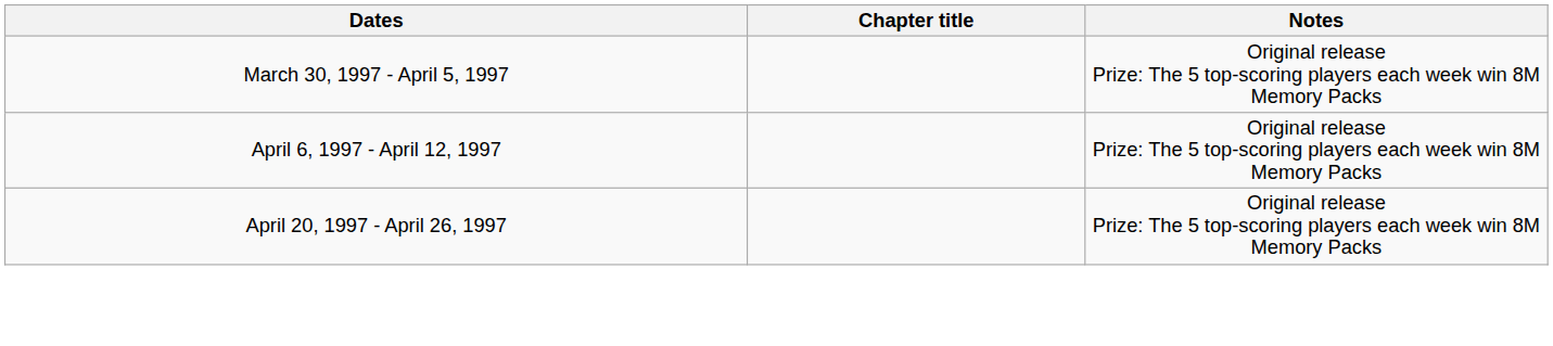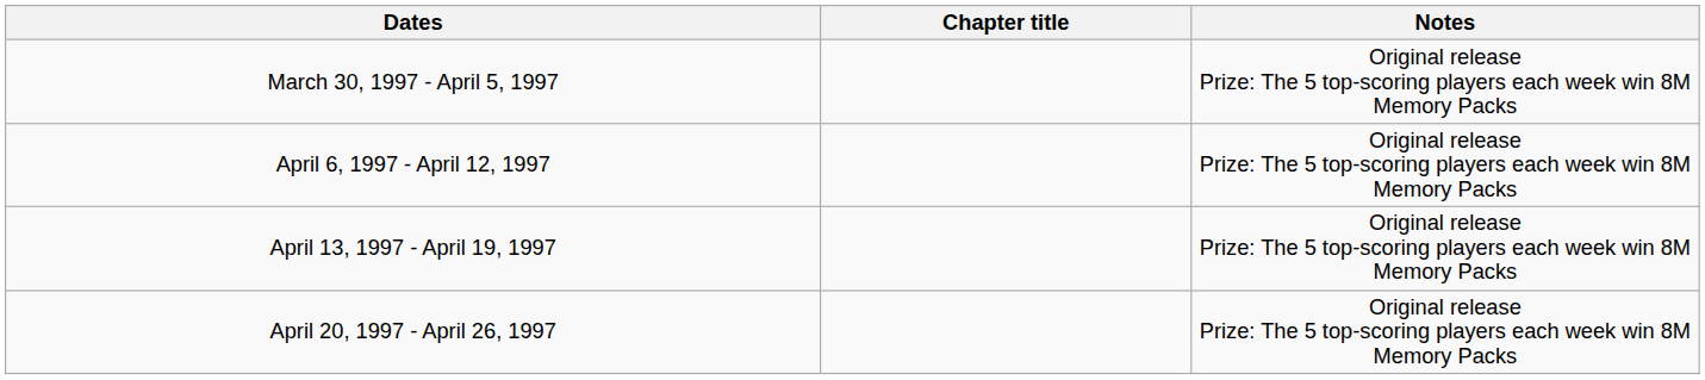+ row: April 13, 1997 - April 19, 1997 | Original release Prize: The 5 top-scoring players each week win 8M Memory Packs
